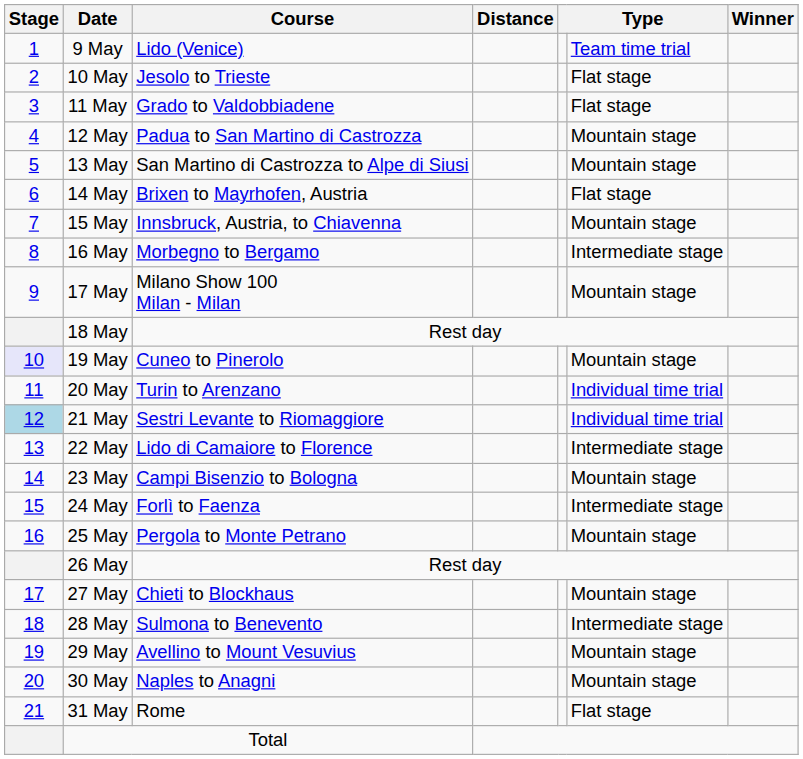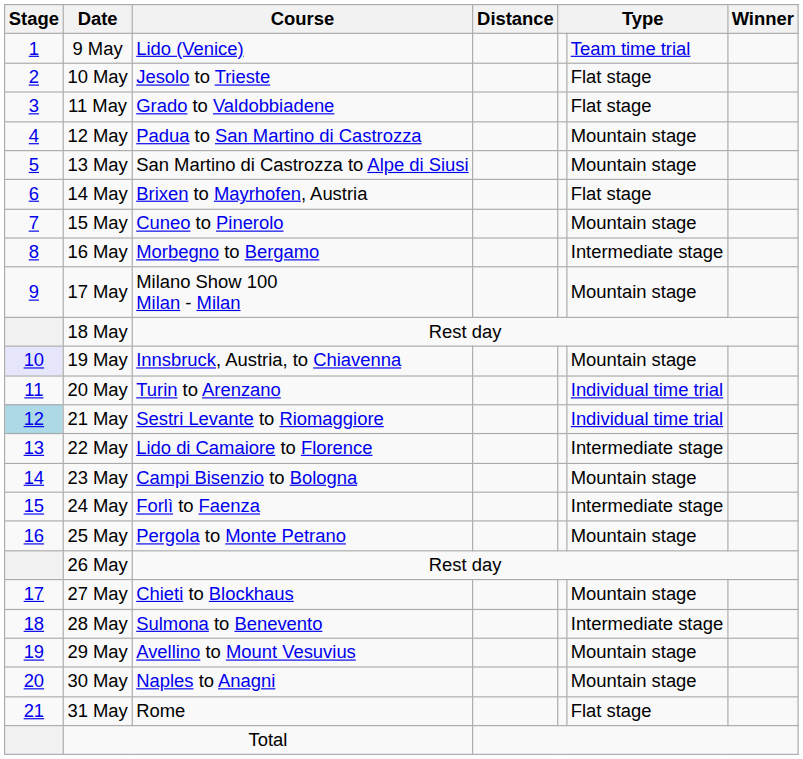15 May | Course: Innsbruck, Austria, to Chiavenna -> Cuneo to Pinerolo
19 May | Course: Cuneo to Pinerolo -> Innsbruck, Austria, to Chiavenna
